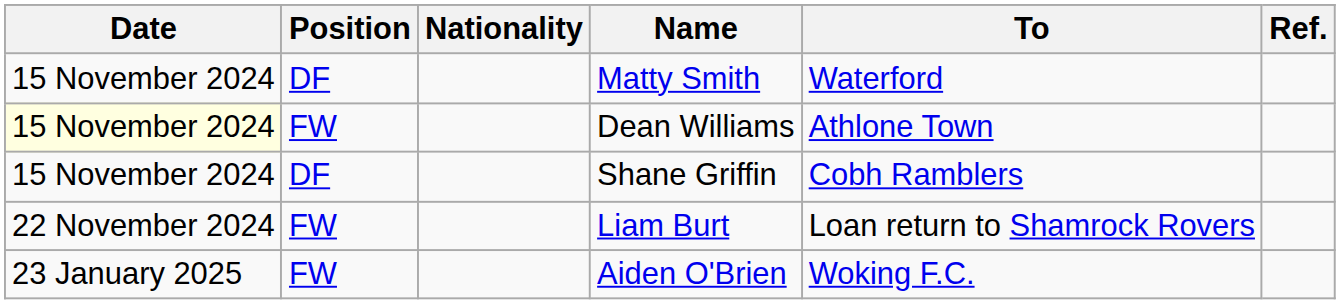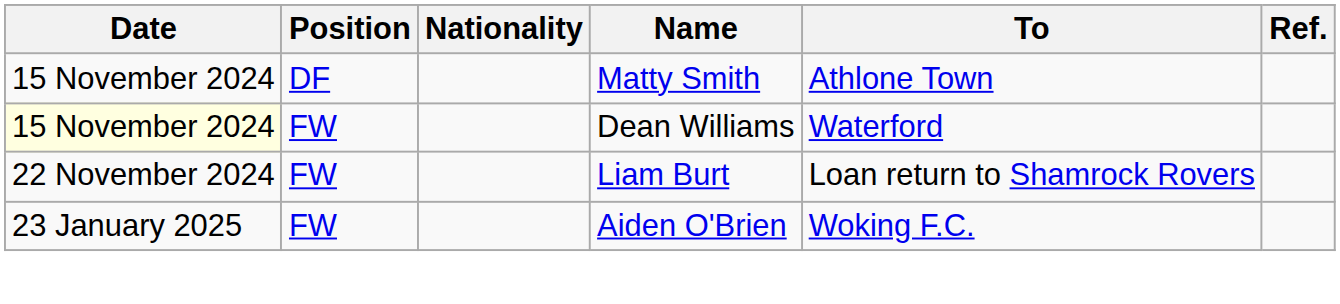Matty Smith | To: Waterford -> Athlone Town
Dean Williams | To: Athlone Town -> Waterford
- row: 15 November 2024 | DF | Shane Griffin | Cobh Ramblers
